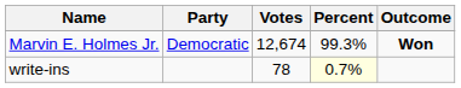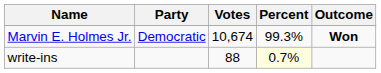Marvin E. Holmes Jr. | Votes: 12,674 -> 10,674
write-ins | Votes: 78 -> 88
